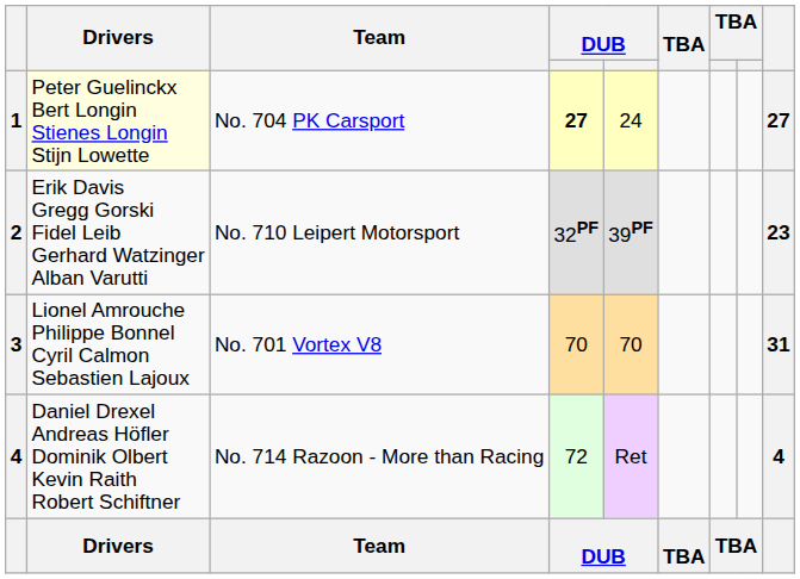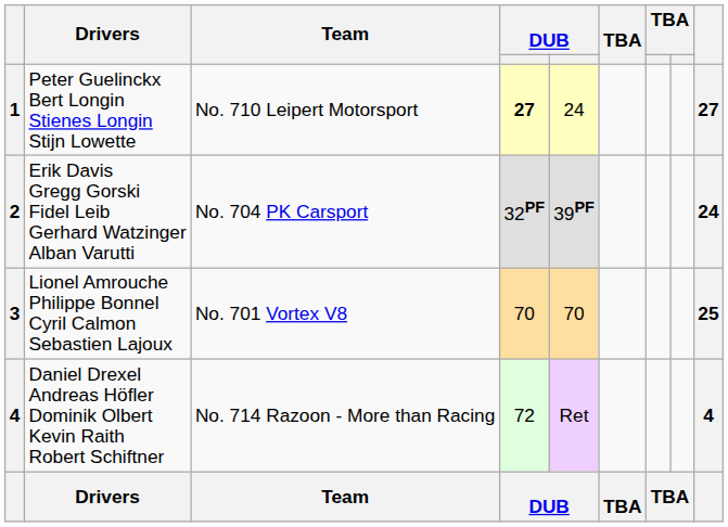1 | Drivers: lightyellow background -> no background
1 | Team: No. 704 PK Carsport -> No. 710 Leipert Motorsport
2 | Team: No. 710 Leipert Motorsport -> No. 704 PK Carsport
2 | column 9: 23 -> 24
3 | column 9: 31 -> 25
